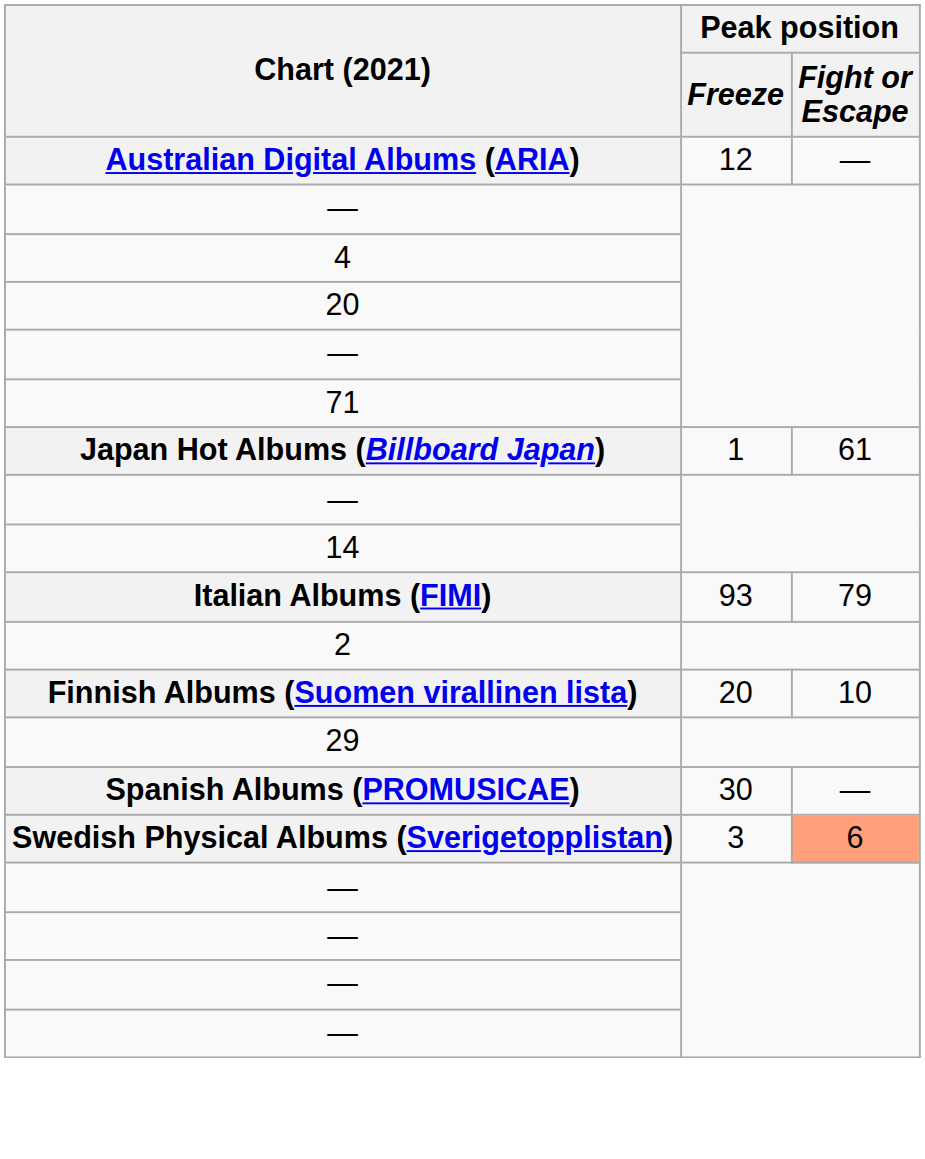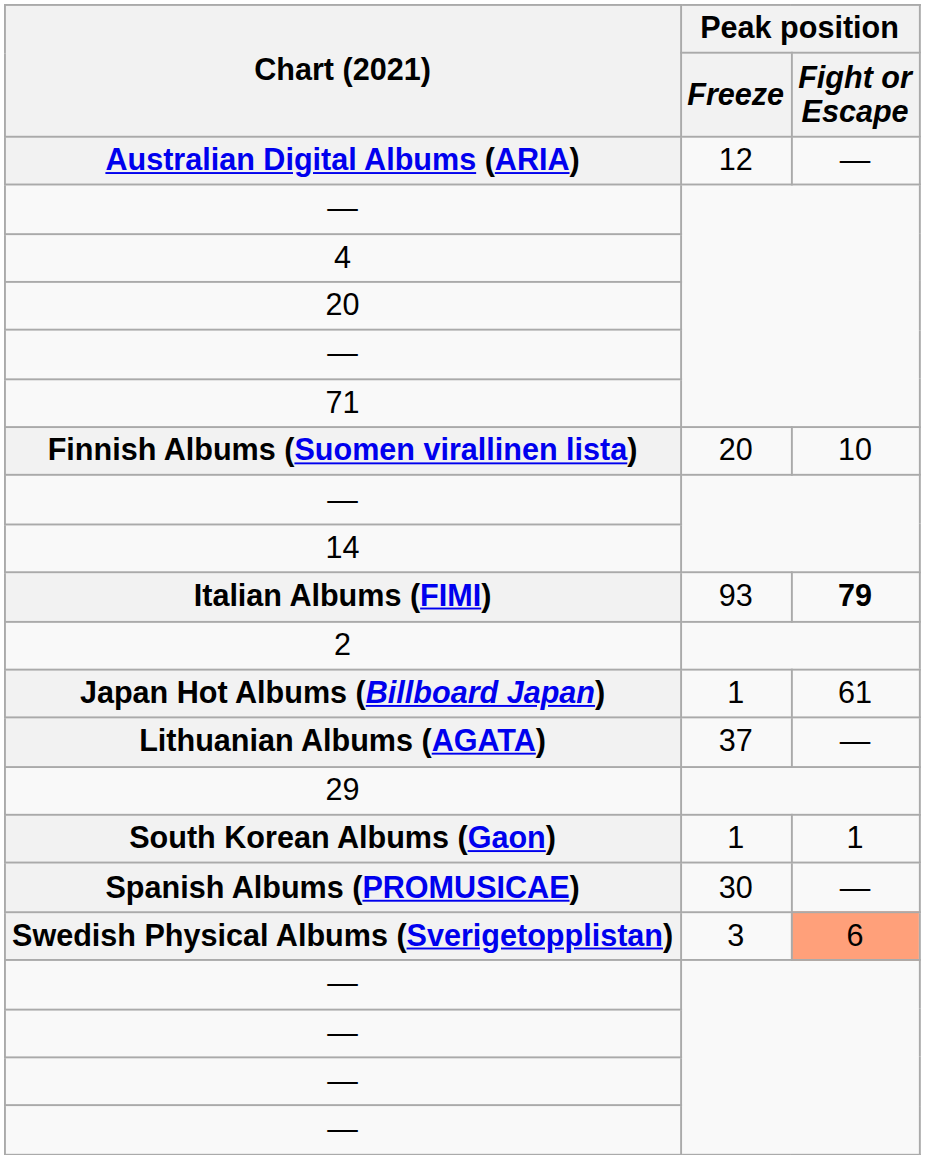rows swapped: Finnish Albums (Suomen virallinen lista) <-> Japan Hot Albums (Billboard Japan)
Italian Albums (FIMI) | Peak position / Fight or Escape: normal -> bold
+ row: Lithuanian Albums (AGATA) | 37 | —
+ row: South Korean Albums (Gaon) | 1 | 1
